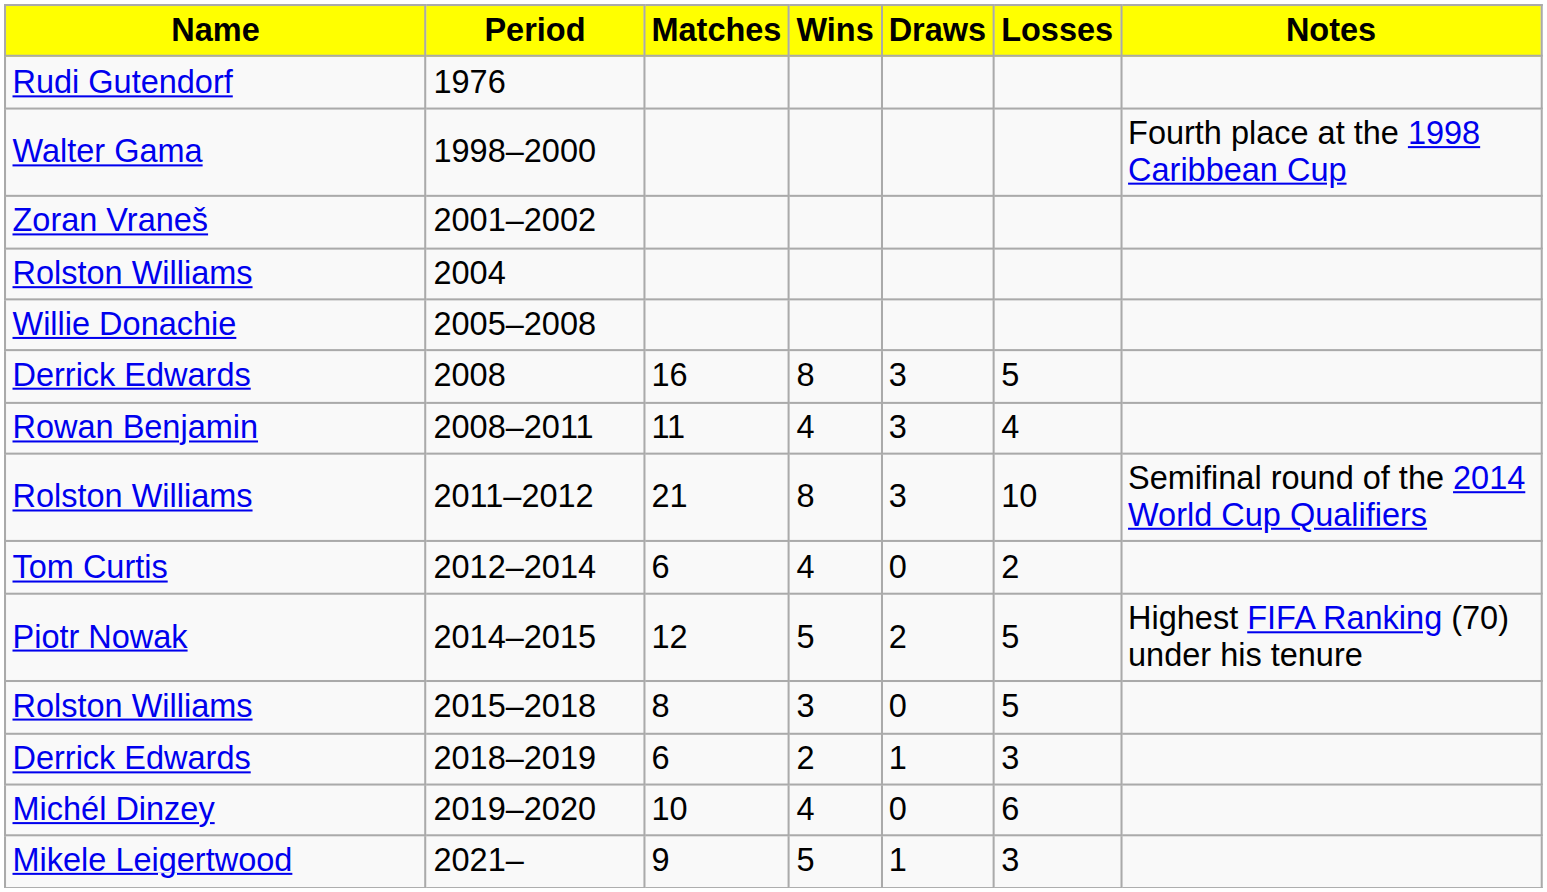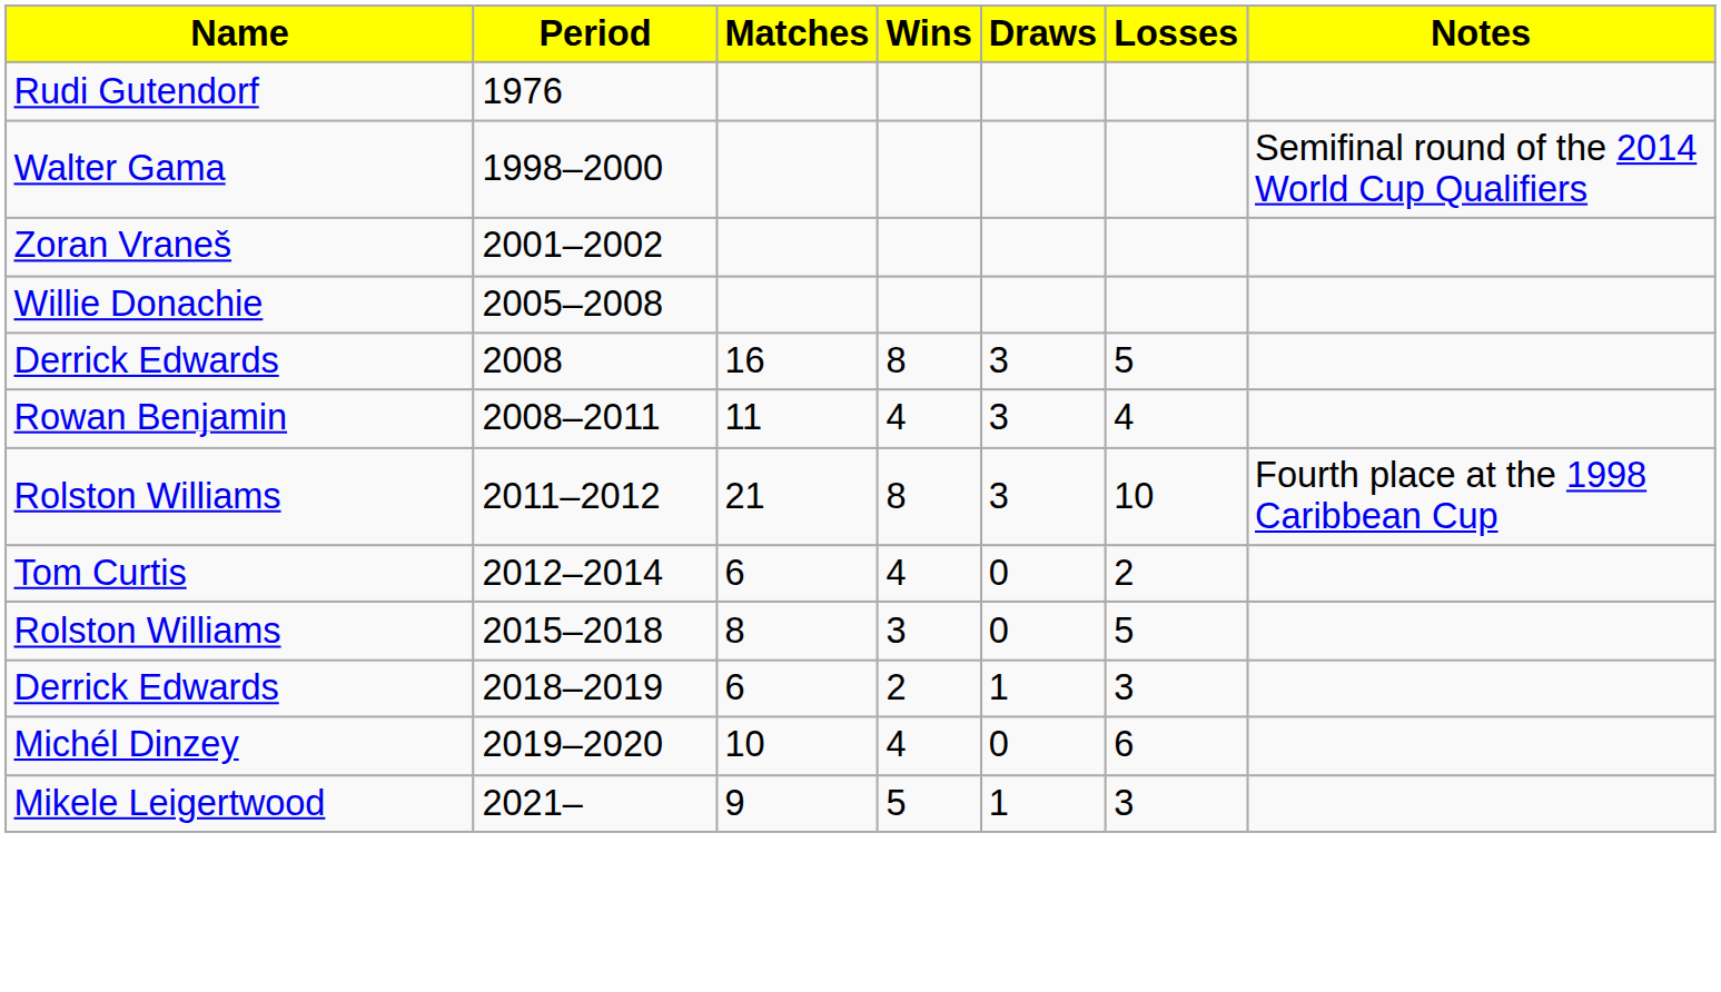1998–2000 | Notes: Fourth place at the 1998 Caribbean Cup -> Semifinal round of the 2014 World Cup Qualifiers
- row: Rolston Williams | 2004
2011–2012 | Notes: Semifinal round of the 2014 World Cup Qualifiers -> Fourth place at the 1998 Caribbean Cup
- row: Piotr Nowak | 2014–2015 | 12 | 5 | 2 | 5 | Highest FIFA Ranking (70) under his tenure
